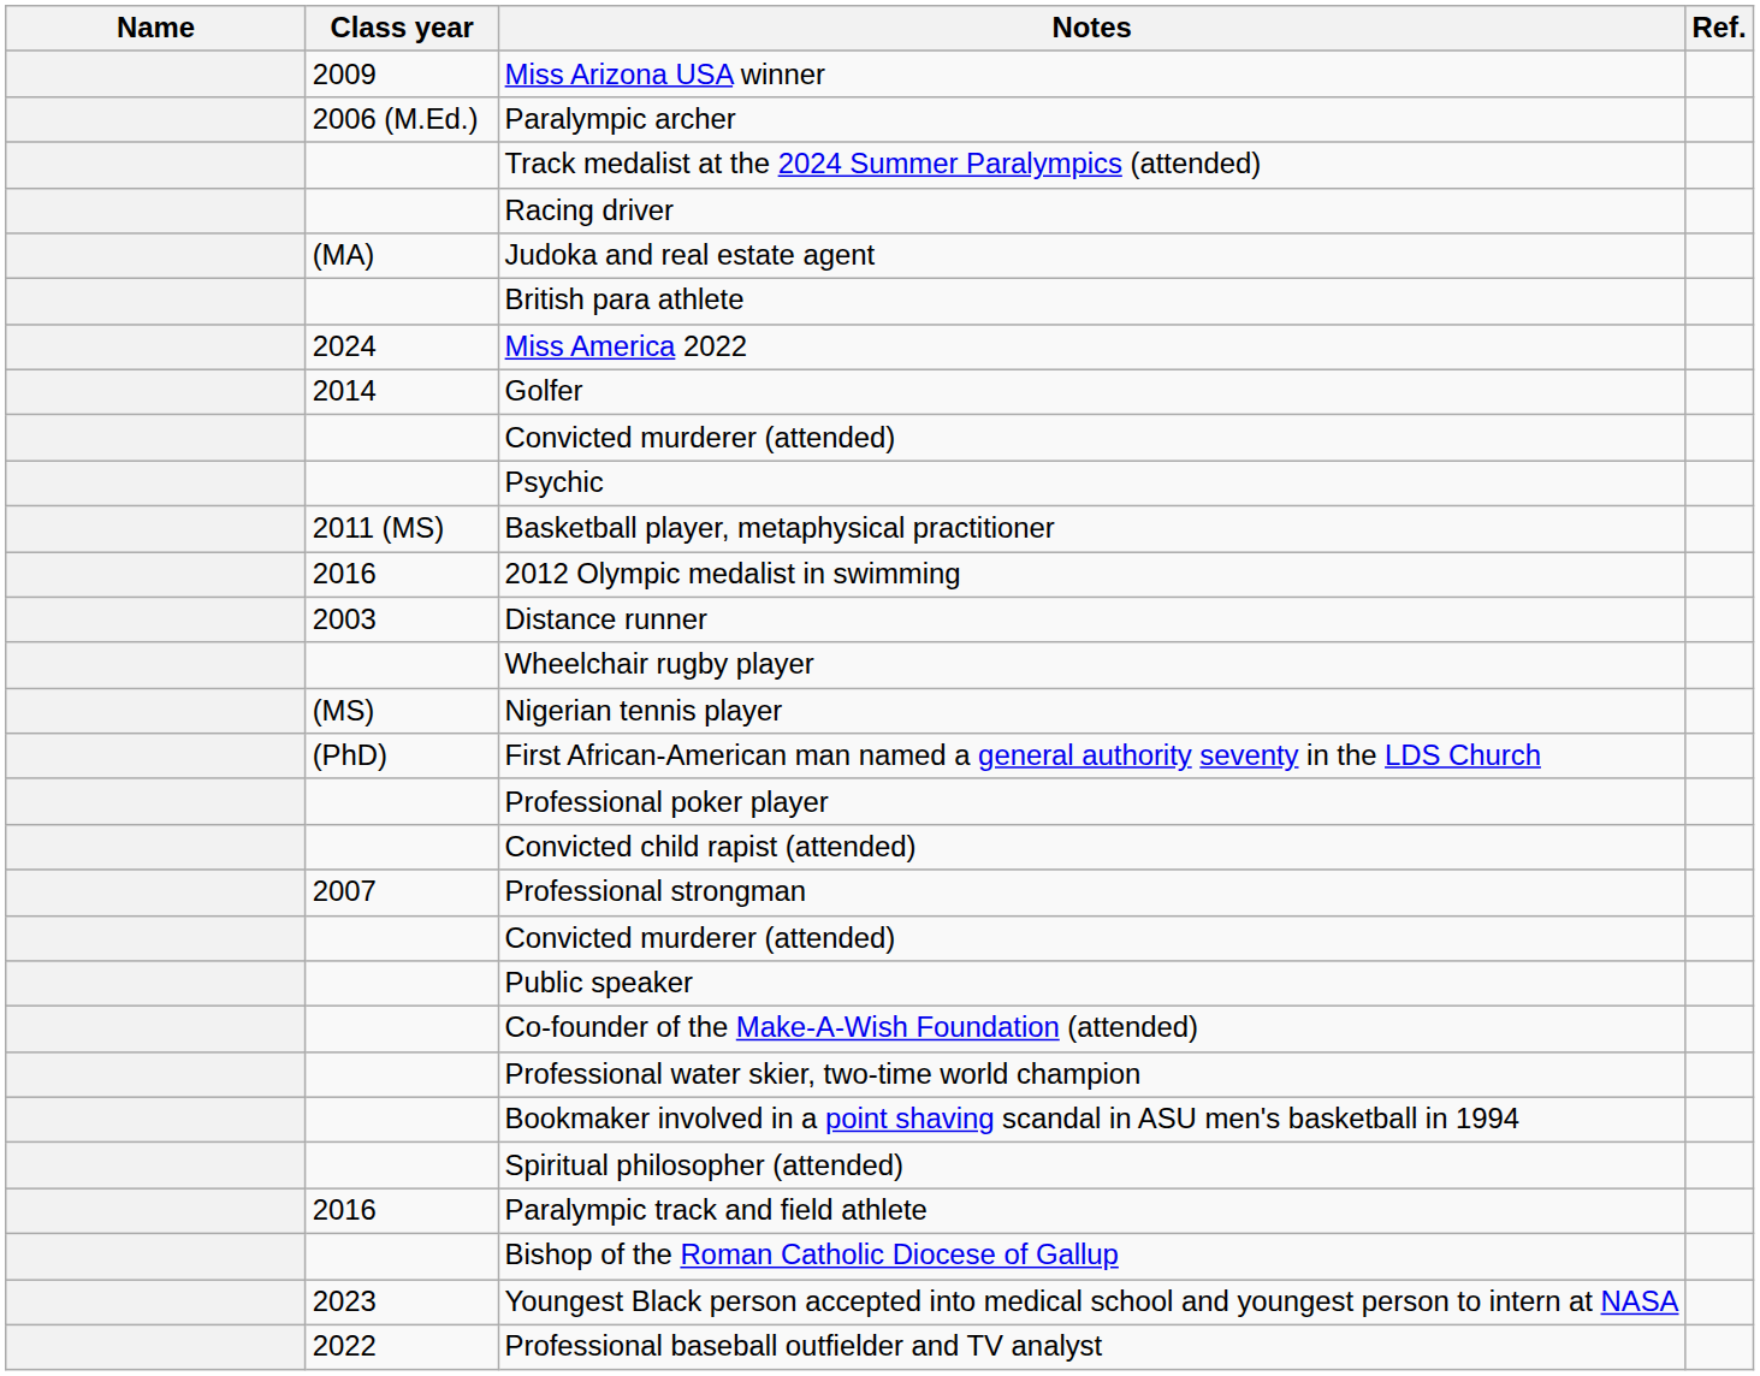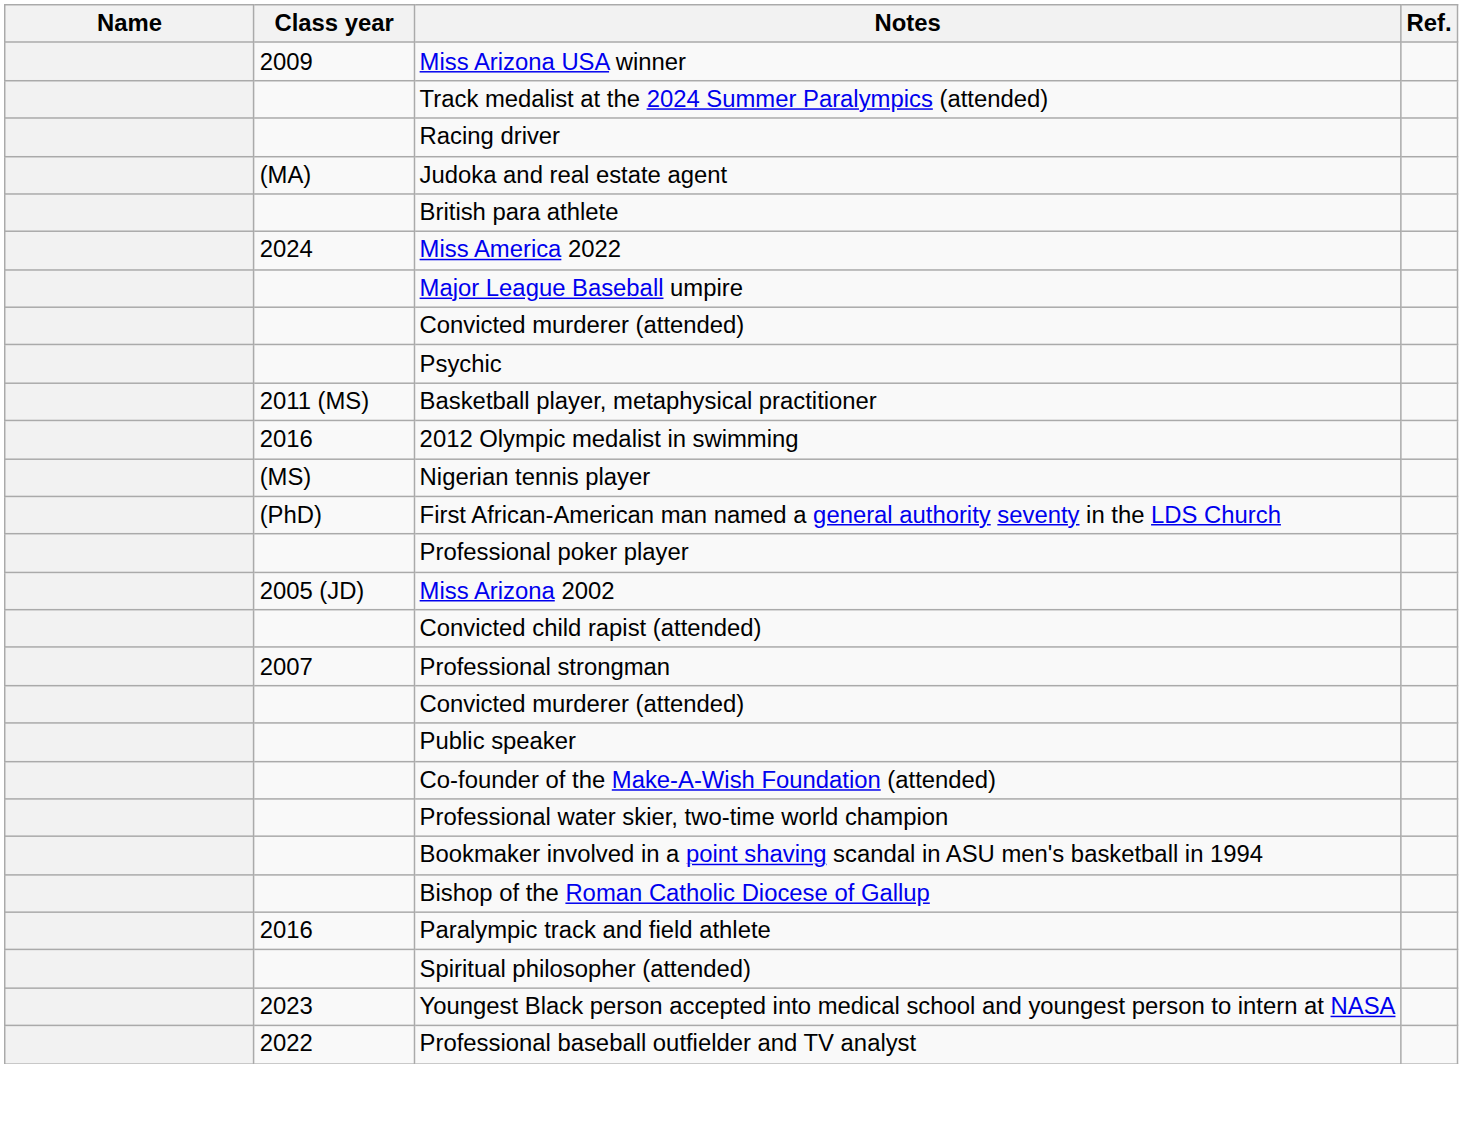- row: 2006 (M.Ed.) | Paralympic archer
+ row: Major League Baseball umpire
- row: 2014 | Golfer
- row: 2003 | Distance runner
- row: Wheelchair rugby player
+ row: 2005 (JD) | Miss Arizona 2002
rows swapped: Spiritual philosopher (attended) <-> Bishop of the Roman Catholic Diocese of Gallup
